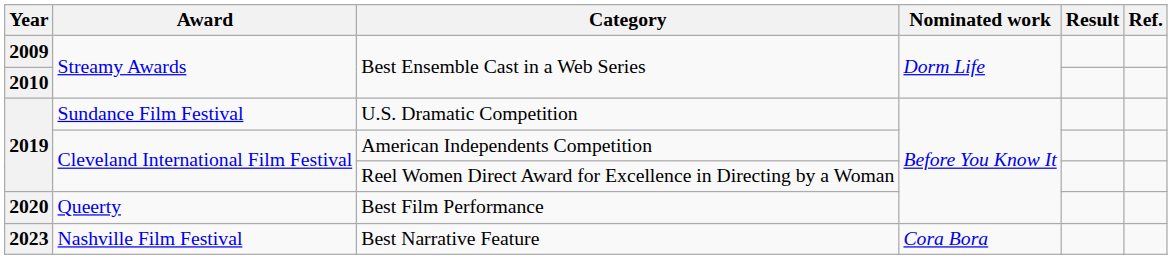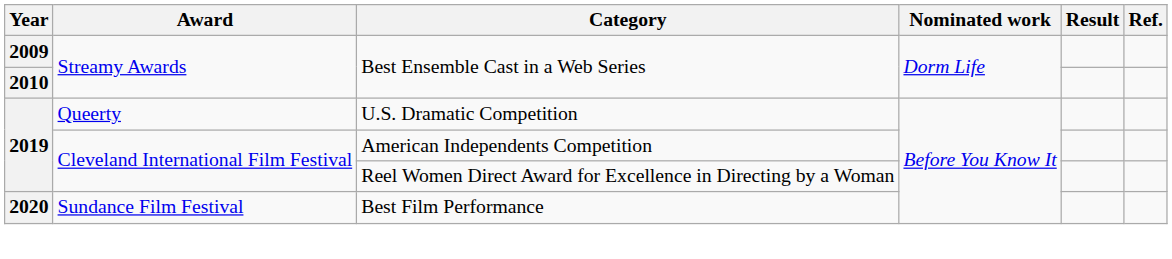U.S. Dramatic Competition | Award: Sundance Film Festival -> Queerty
Best Film Performance | Award: Queerty -> Sundance Film Festival
- row: 2023 | Nashville Film Festival | Best Narrative Feature | Cora Bora
